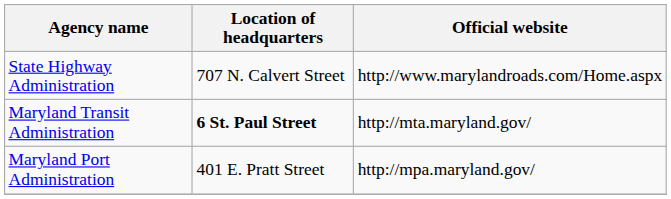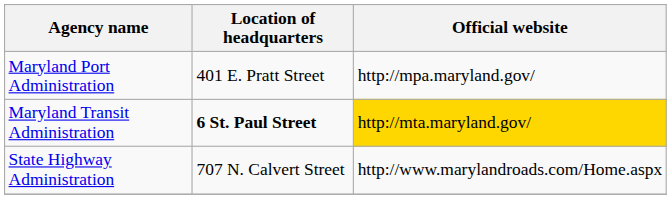rows swapped: Maryland Port Administration <-> State Highway Administration
Maryland Transit Administration | Official website: no background -> gold background
